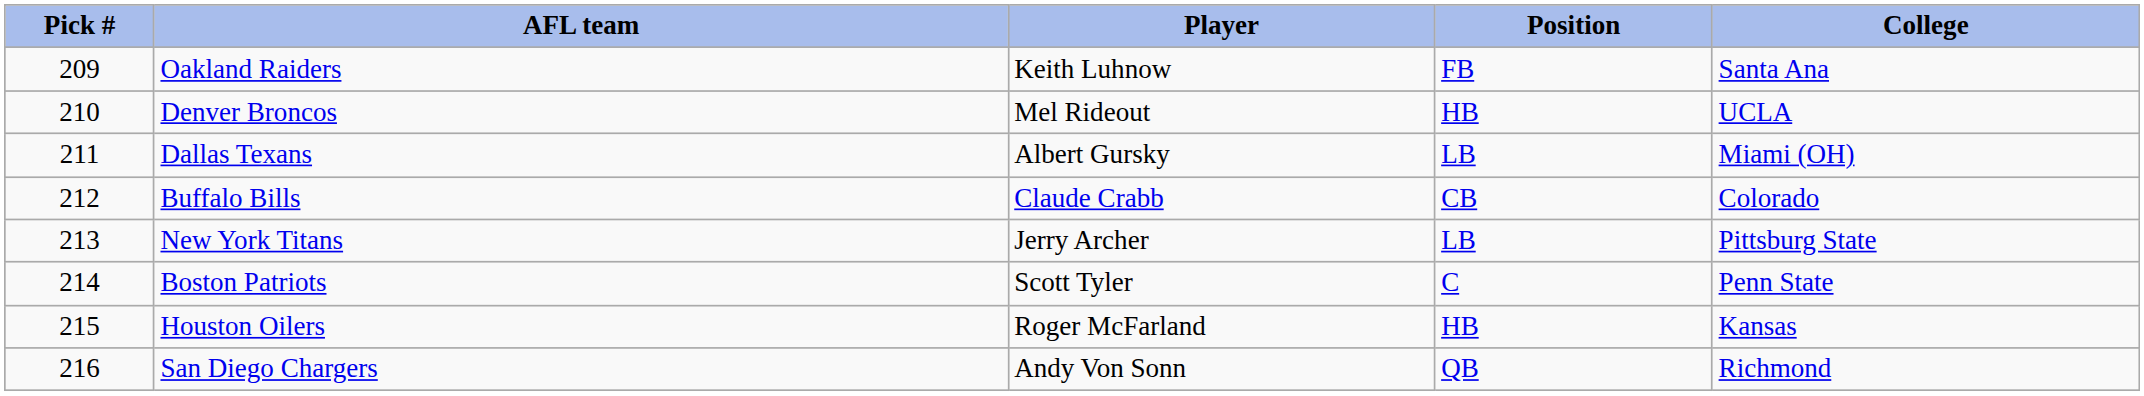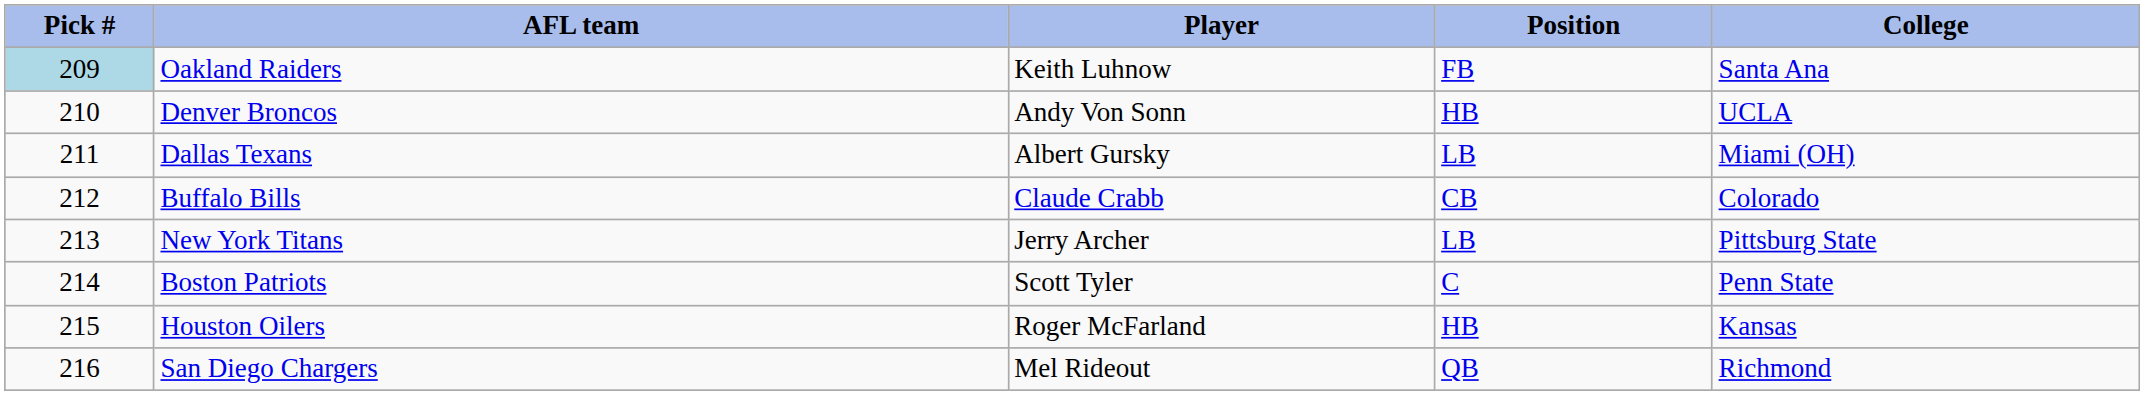Oakland Raiders | Pick #: no background -> lightblue background
Denver Broncos | Player: Mel Rideout -> Andy Von Sonn
San Diego Chargers | Player: Andy Von Sonn -> Mel Rideout
